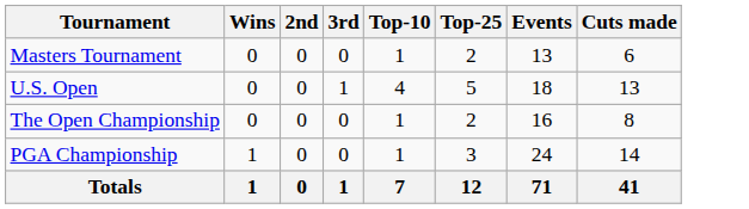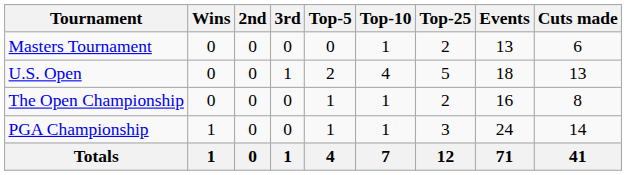+ column: Top-5 | 0 | 2 | 1 | 1 | 4
